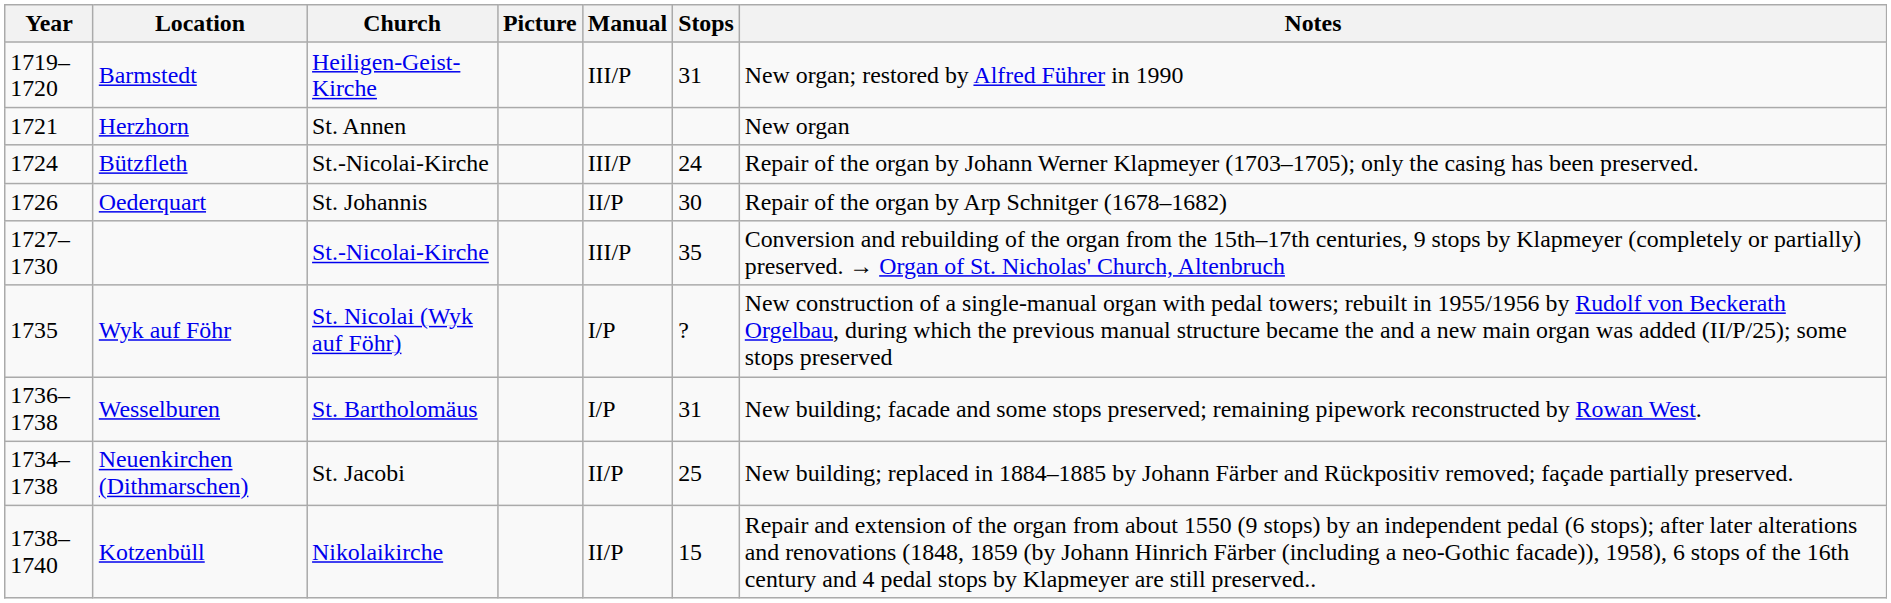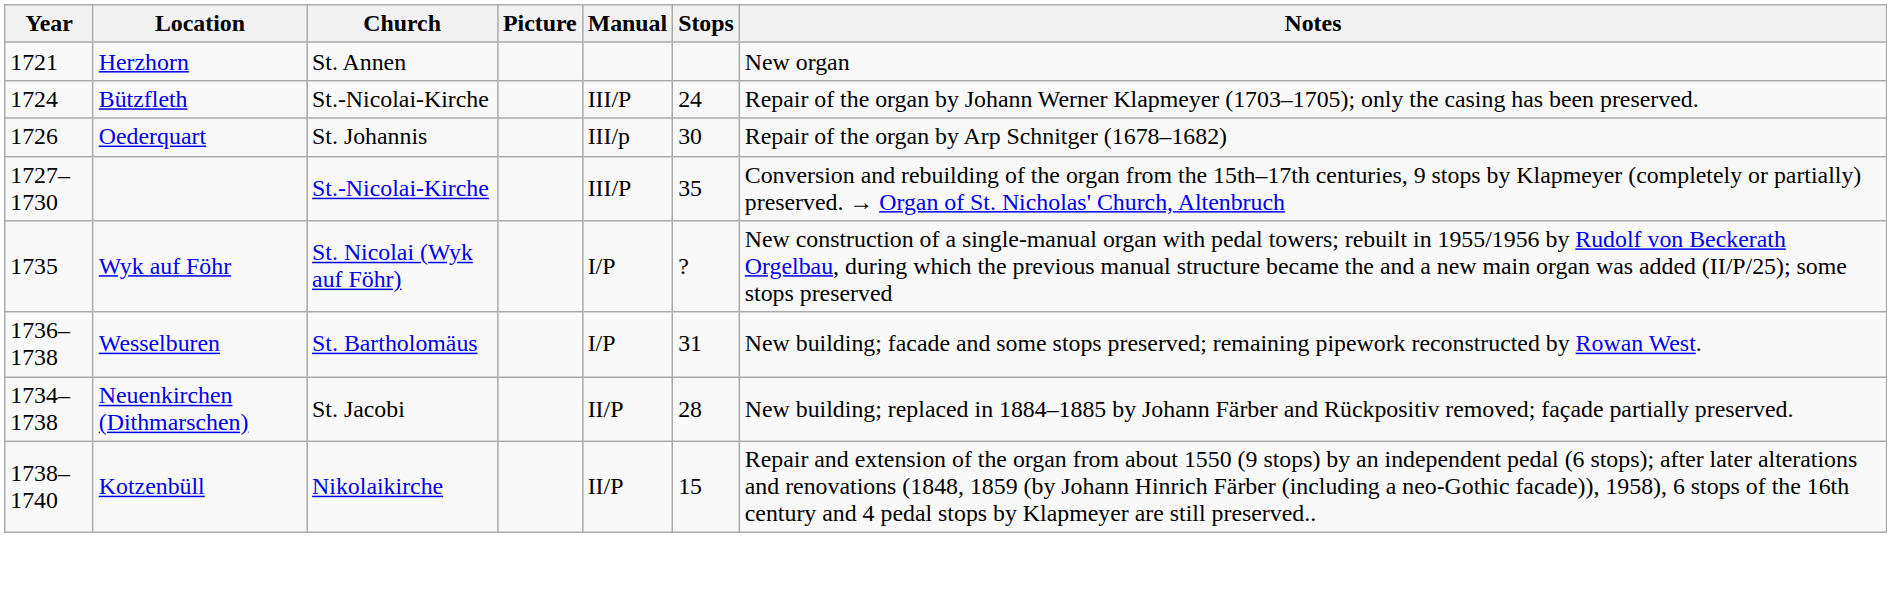- row: 1719–1720 | Barmstedt | Heiligen-Geist-Kirche | III/P | 31 | New organ; restored by Alfred Führer in 1990
Oederquart | Manual: II/P -> III/p
Neuenkirchen (Dithmarschen) | Stops: 25 -> 28
